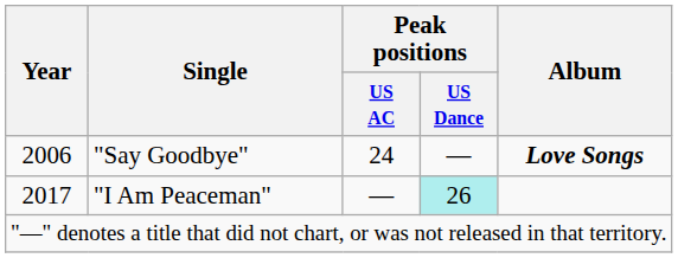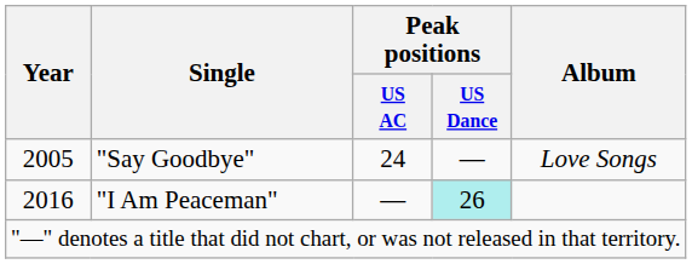"Say Goodbye" | Year: 2006 -> 2005
"Say Goodbye" | Album: bold -> normal
"I Am Peaceman" | Year: 2017 -> 2016
